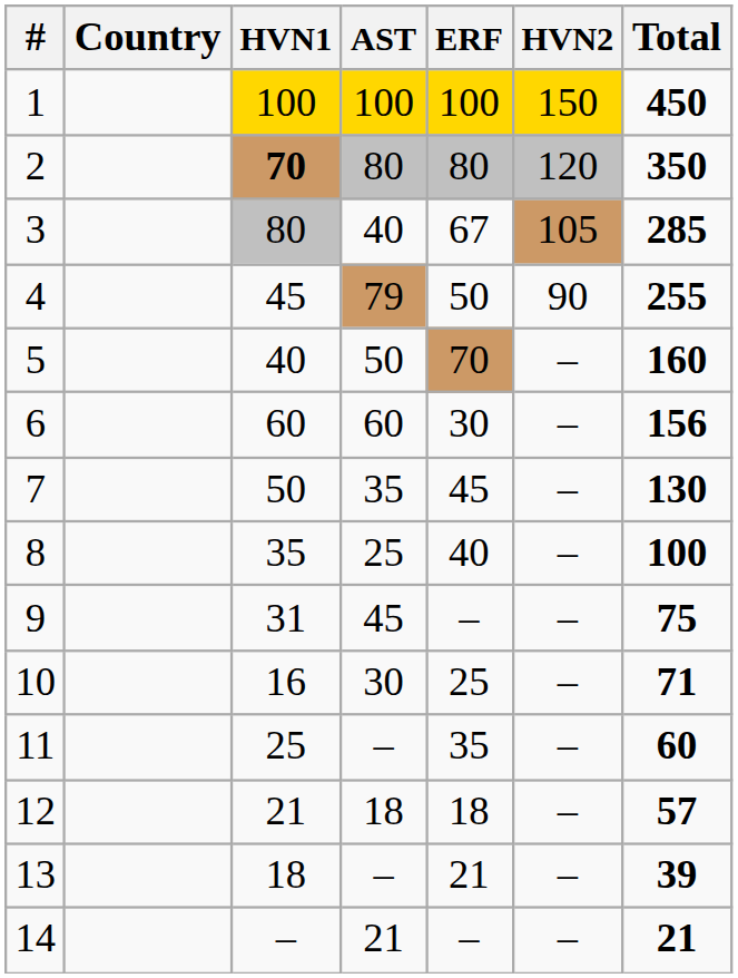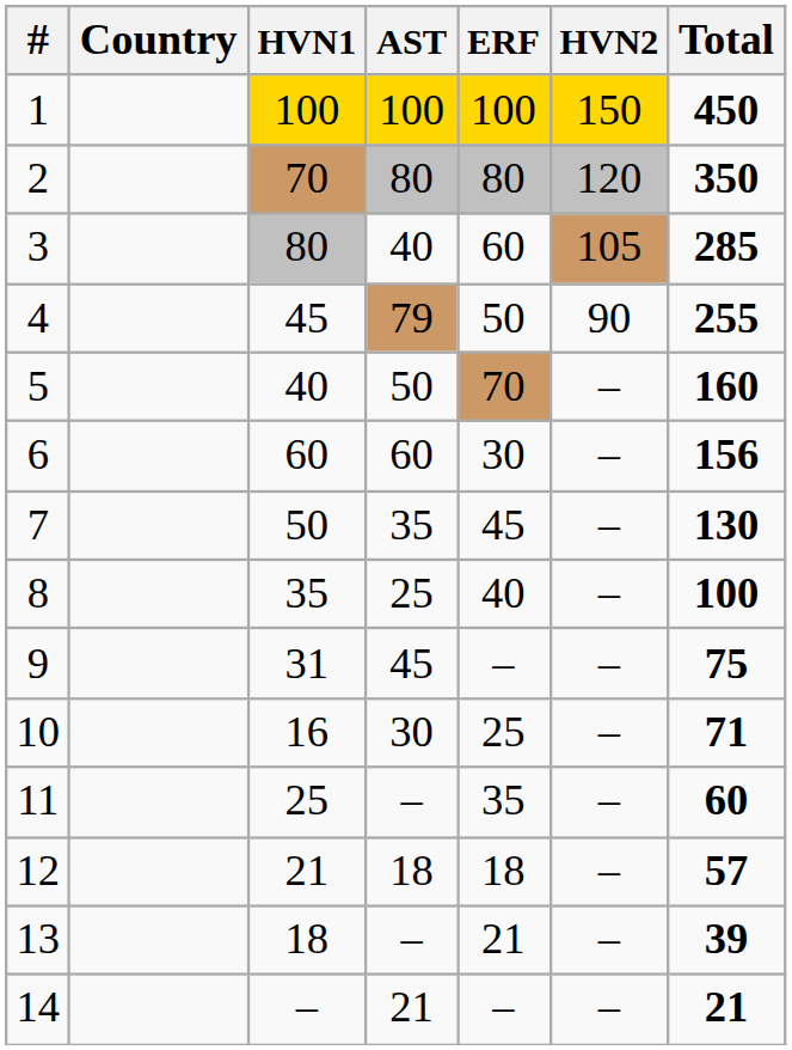2 | HVN1: bold -> normal
3 | ERF: 67 -> 60
